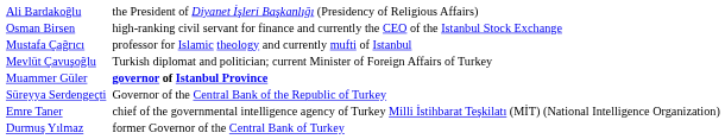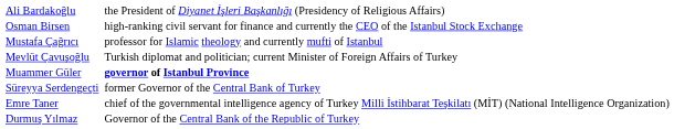Süreyya Serdengeçti | column 3: Governor of the Central Bank of the Republic of Turkey -> former Governor of the Central Bank of Turkey
Durmuş Yılmaz | column 3: former Governor of the Central Bank of Turkey -> Governor of the Central Bank of the Republic of Turkey
